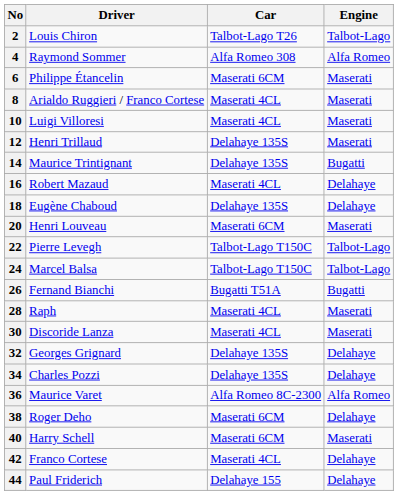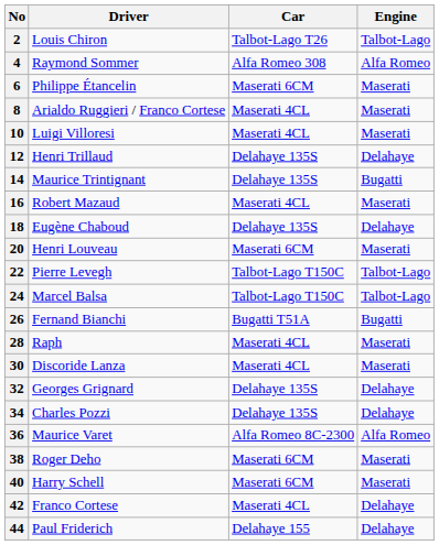12 | Engine: Maserati -> Delahaye
16 | Engine: Delahaye -> Maserati
38 | Engine: Delahaye -> Maserati
